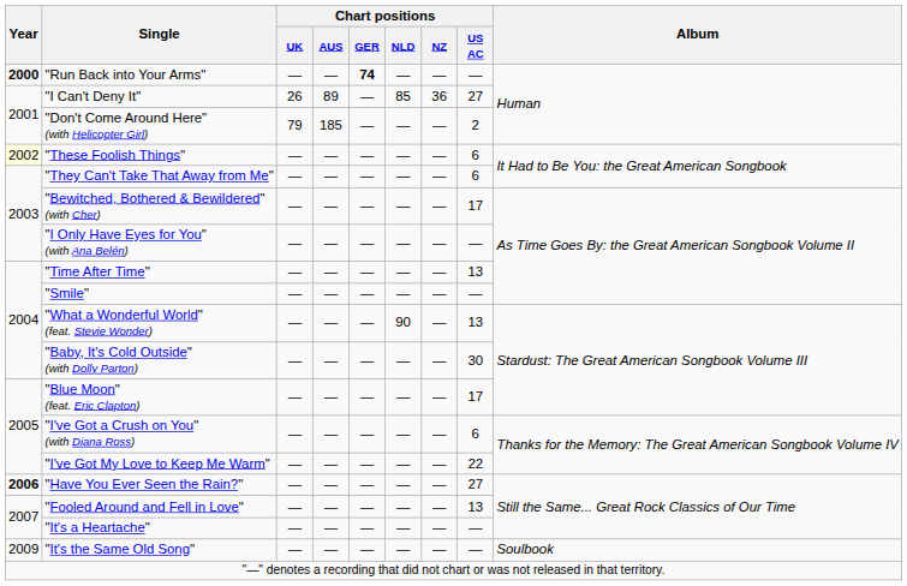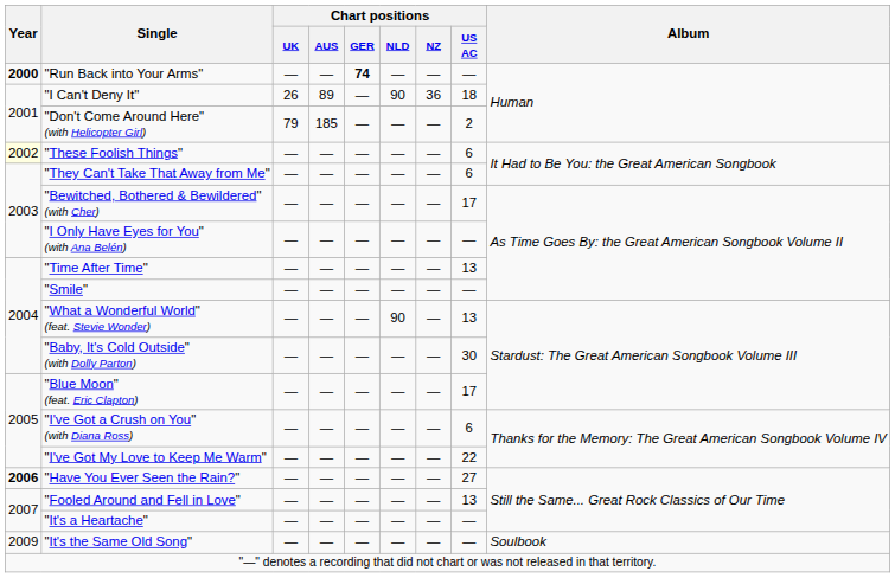"I Can't Deny It" | Chart positions / NLD: 85 -> 90
"I Can't Deny It" | Chart positions / US AC: 27 -> 18
